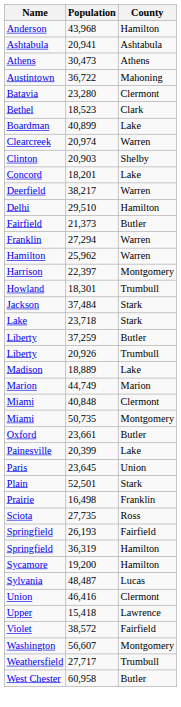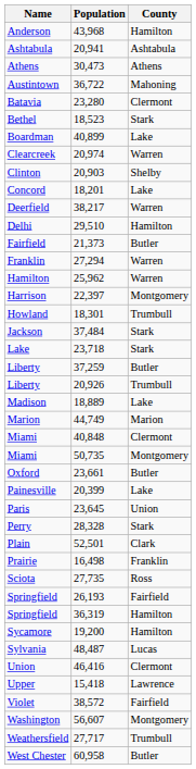Bethel | County: Clark -> Stark
+ row: Perry | 28,328 | Stark
Plain | County: Stark -> Clark
